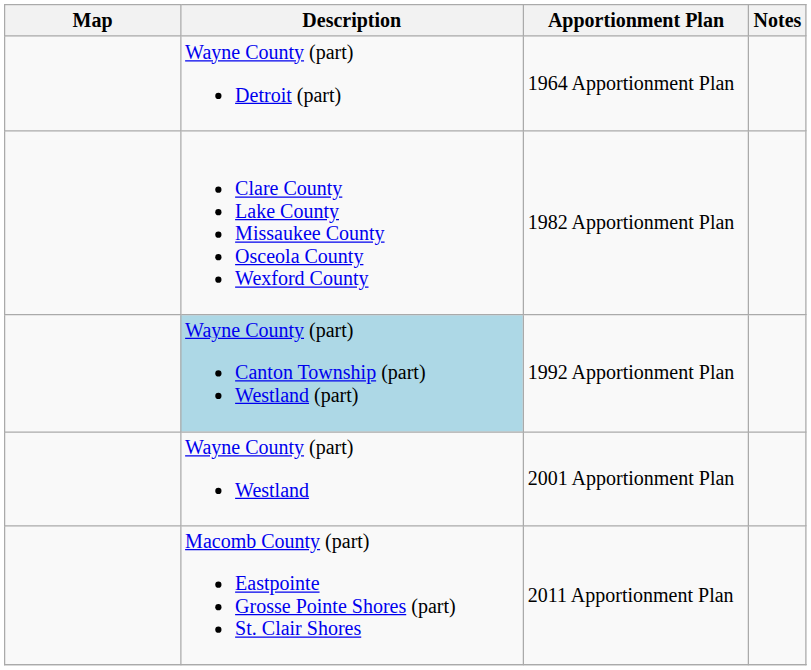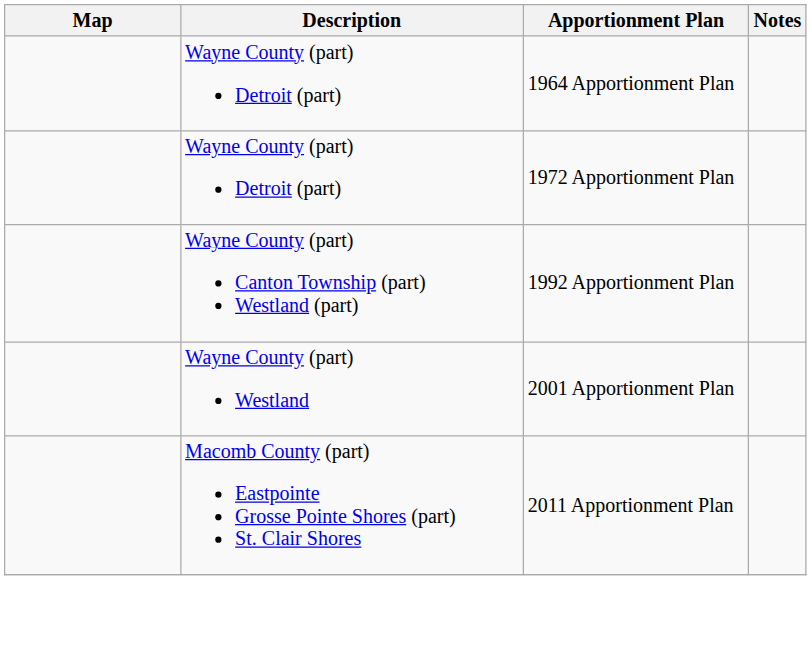+ row: Wayne County (part) Detroit (part) | 1972 Apportionment Plan
- row: Clare County Lake County Missaukee County Osceola County Wexford County | 1982 Apportionment Plan
1992 Apportionment Plan | Description: lightblue background -> no background
